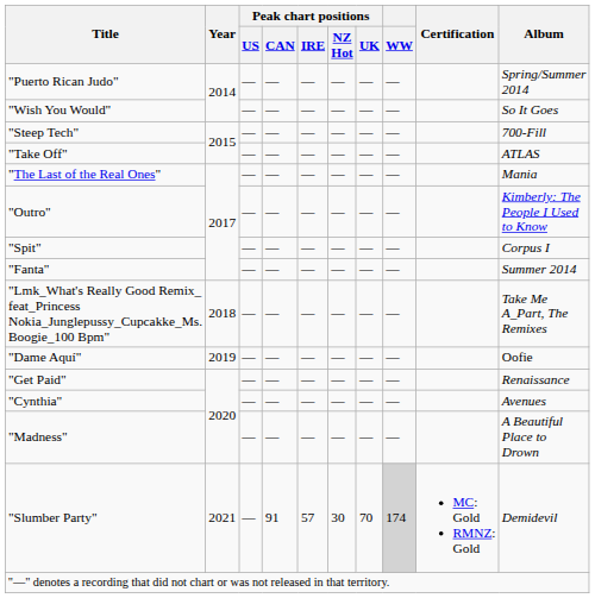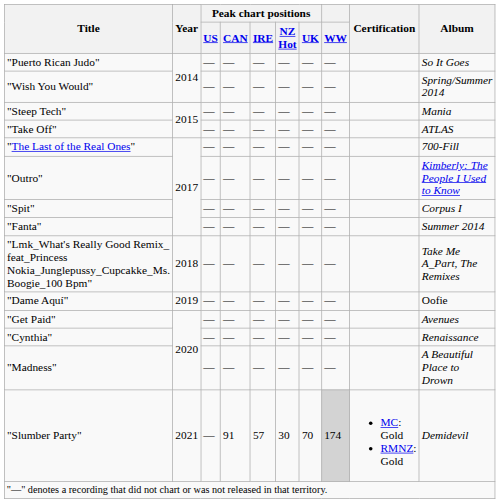"Puerto Rican Judo" | Album: Spring/Summer 2014 -> So It Goes
"Wish You Would" | Album: So It Goes -> Spring/Summer 2014
"Steep Tech" | Album: 700-Fill -> Mania
"The Last of the Real Ones" | Album: Mania -> 700-Fill
"Get Paid" | Album: Renaissance -> Avenues
"Cynthia" | Album: Avenues -> Renaissance
